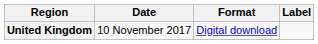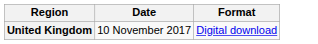- column: Label
